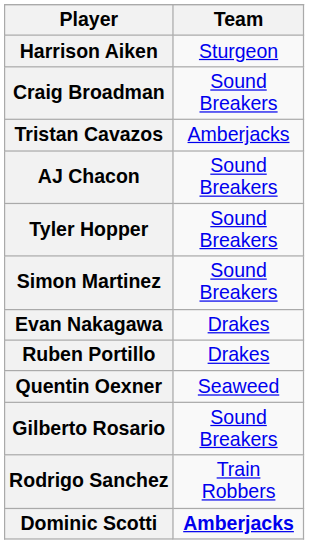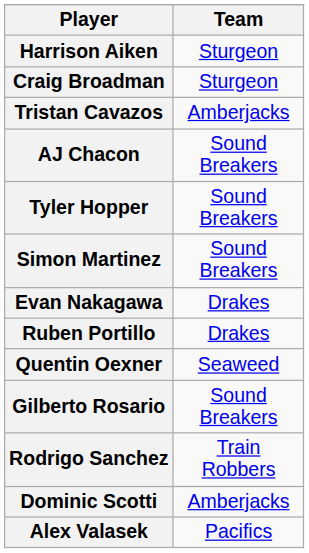Craig Broadman | Team: Sound Breakers -> Sturgeon
Dominic Scotti | Team: bold -> normal
+ row: Alex Valasek | Pacifics
